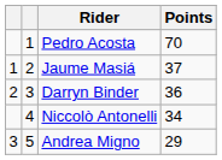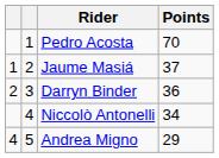Andrea Migno | column 1: 3 -> 4
